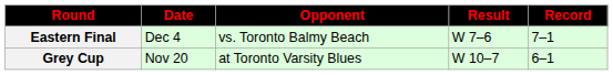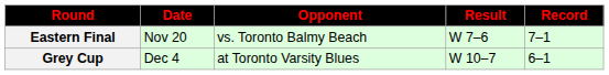Eastern Final | Date: Dec 4 -> Nov 20
Grey Cup | Date: Nov 20 -> Dec 4
